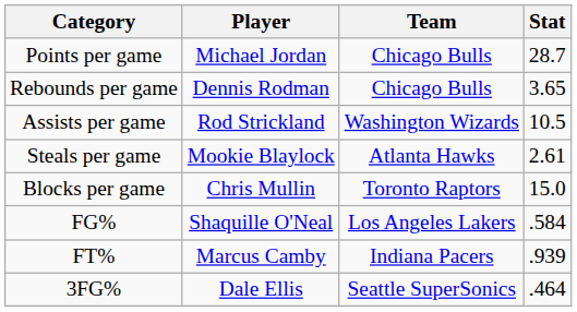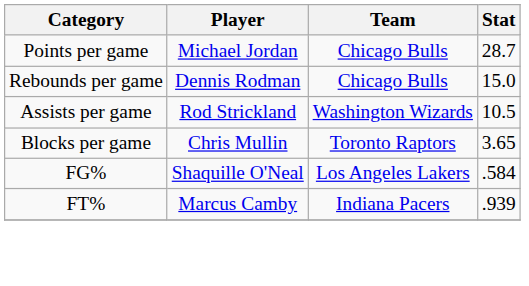Rebounds per game | Stat: 3.65 -> 15.0
- row: Steals per game | Mookie Blaylock | Atlanta Hawks | 2.61
Blocks per game | Stat: 15.0 -> 3.65
- row: 3FG% | Dale Ellis | Seattle SuperSonics | .464
